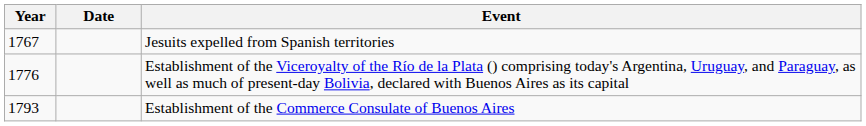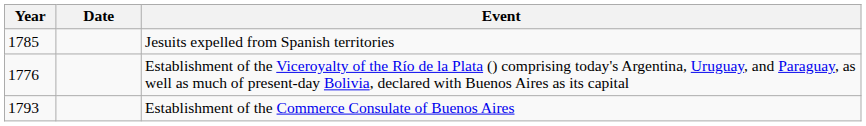Jesuits expelled from Spanish territories | Year: 1767 -> 1785
